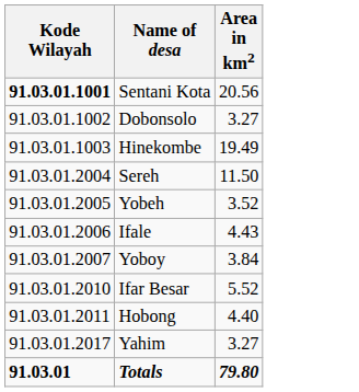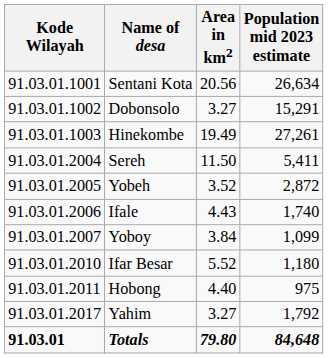+ column: Population mid 2023 estimate | 26,634 | 15,291 | 27,261 | 5,411 | 2,872 | 1,740 | 1,099 | 1,180 | 975 | 1,792 | 84,648
Sentani Kota | Kode Wilayah: bold -> normal
